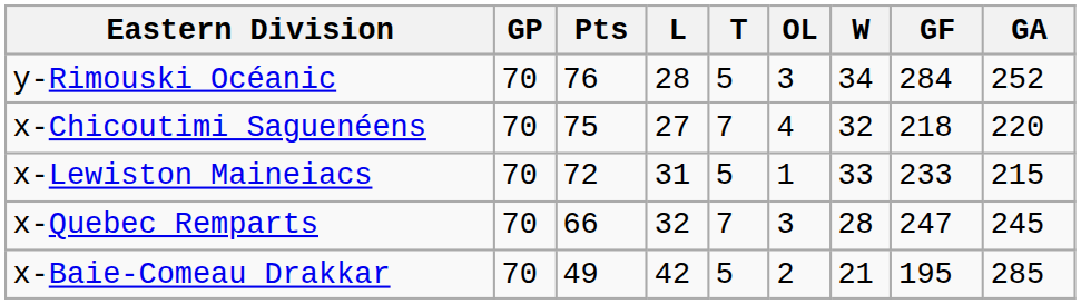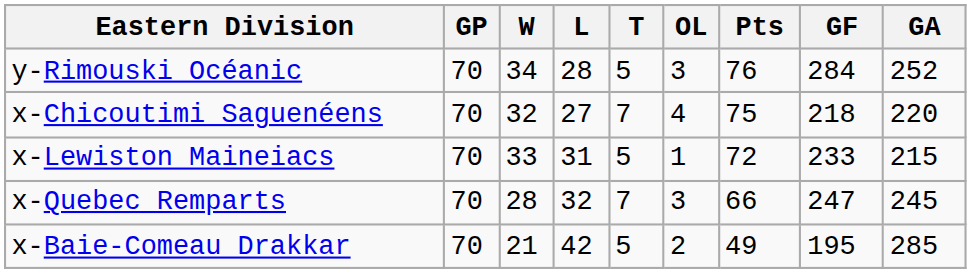columns swapped: W <-> Pts
